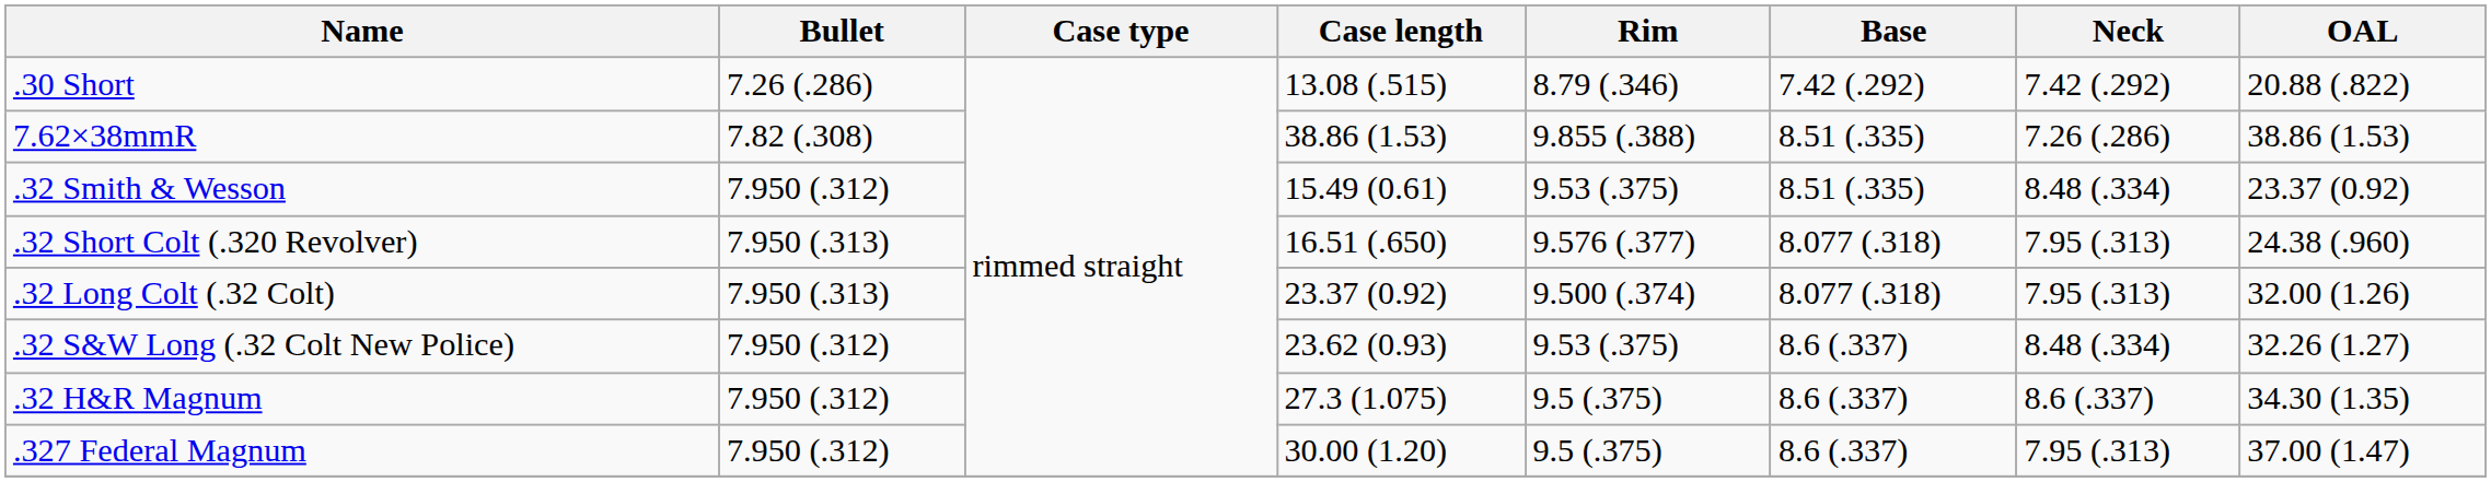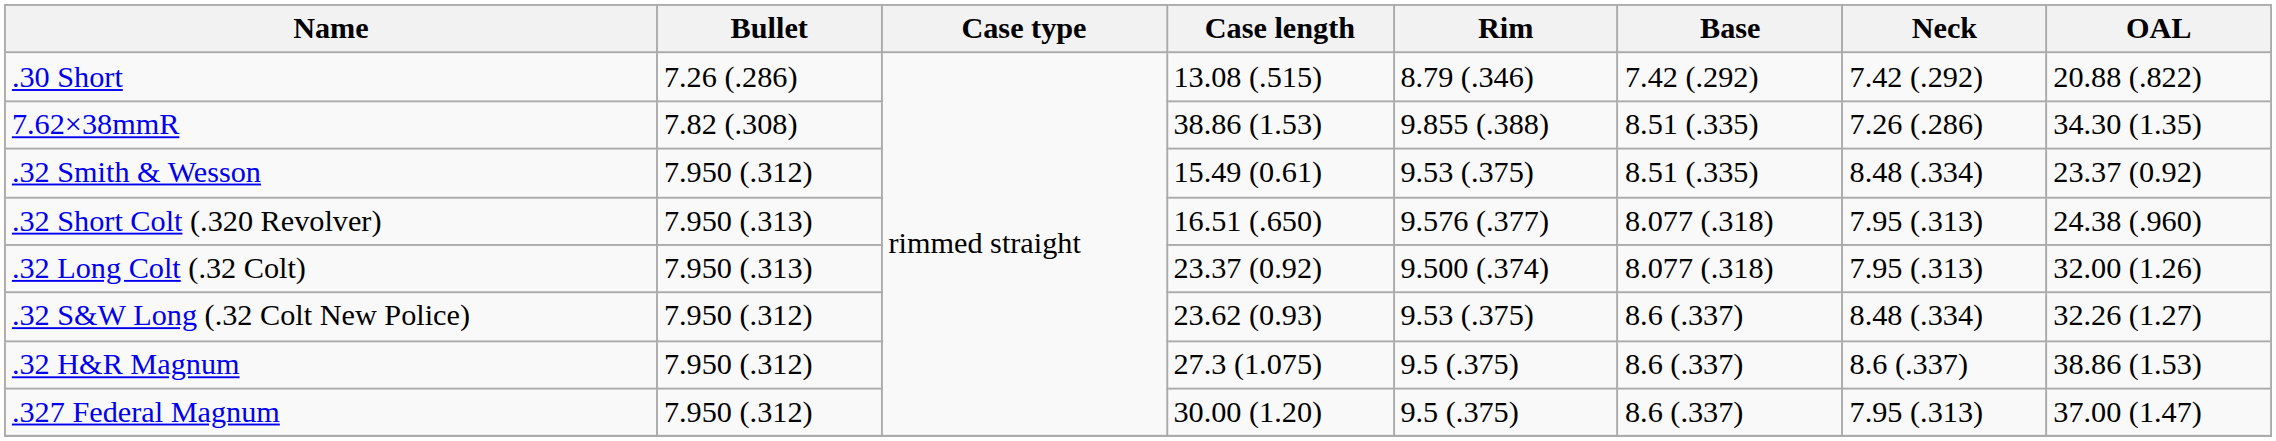7.62×38mmR | OAL: 38.86 (1.53) -> 34.30 (1.35)
.32 H&R Magnum | OAL: 34.30 (1.35) -> 38.86 (1.53)
